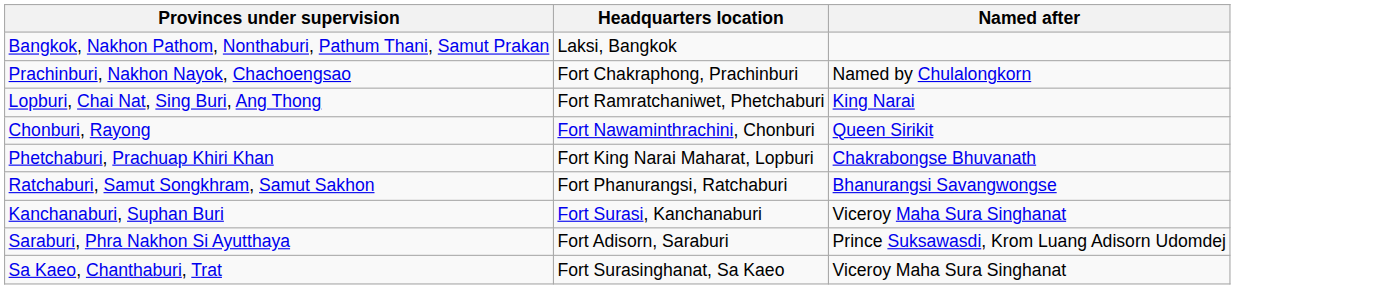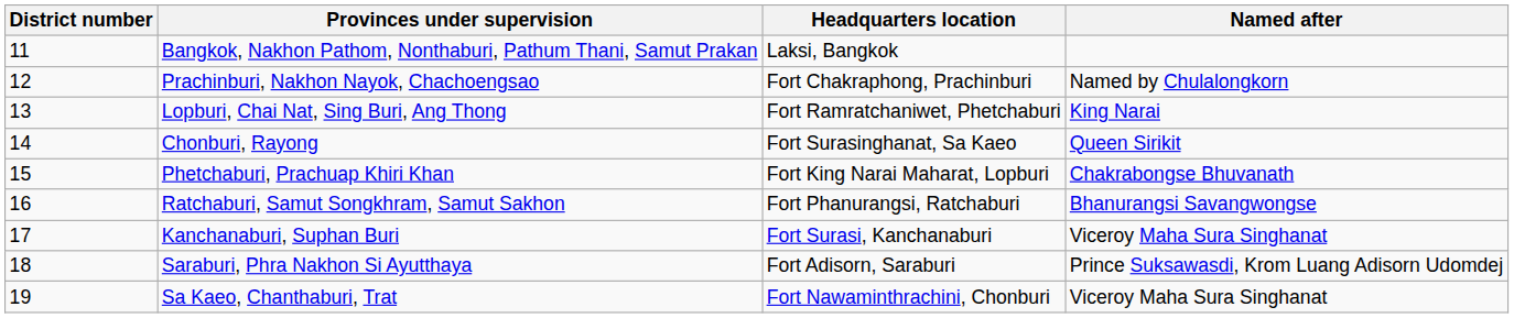+ column: District number | 11 | 12 | 13 | 14 | 15 | 16 | 17 | 18 | 19
Chonburi, Rayong | Headquarters location: Fort Nawaminthrachini, Chonburi -> Fort Surasinghanat, Sa Kaeo
Sa Kaeo, Chanthaburi, Trat | Headquarters location: Fort Surasinghanat, Sa Kaeo -> Fort Nawaminthrachini, Chonburi
